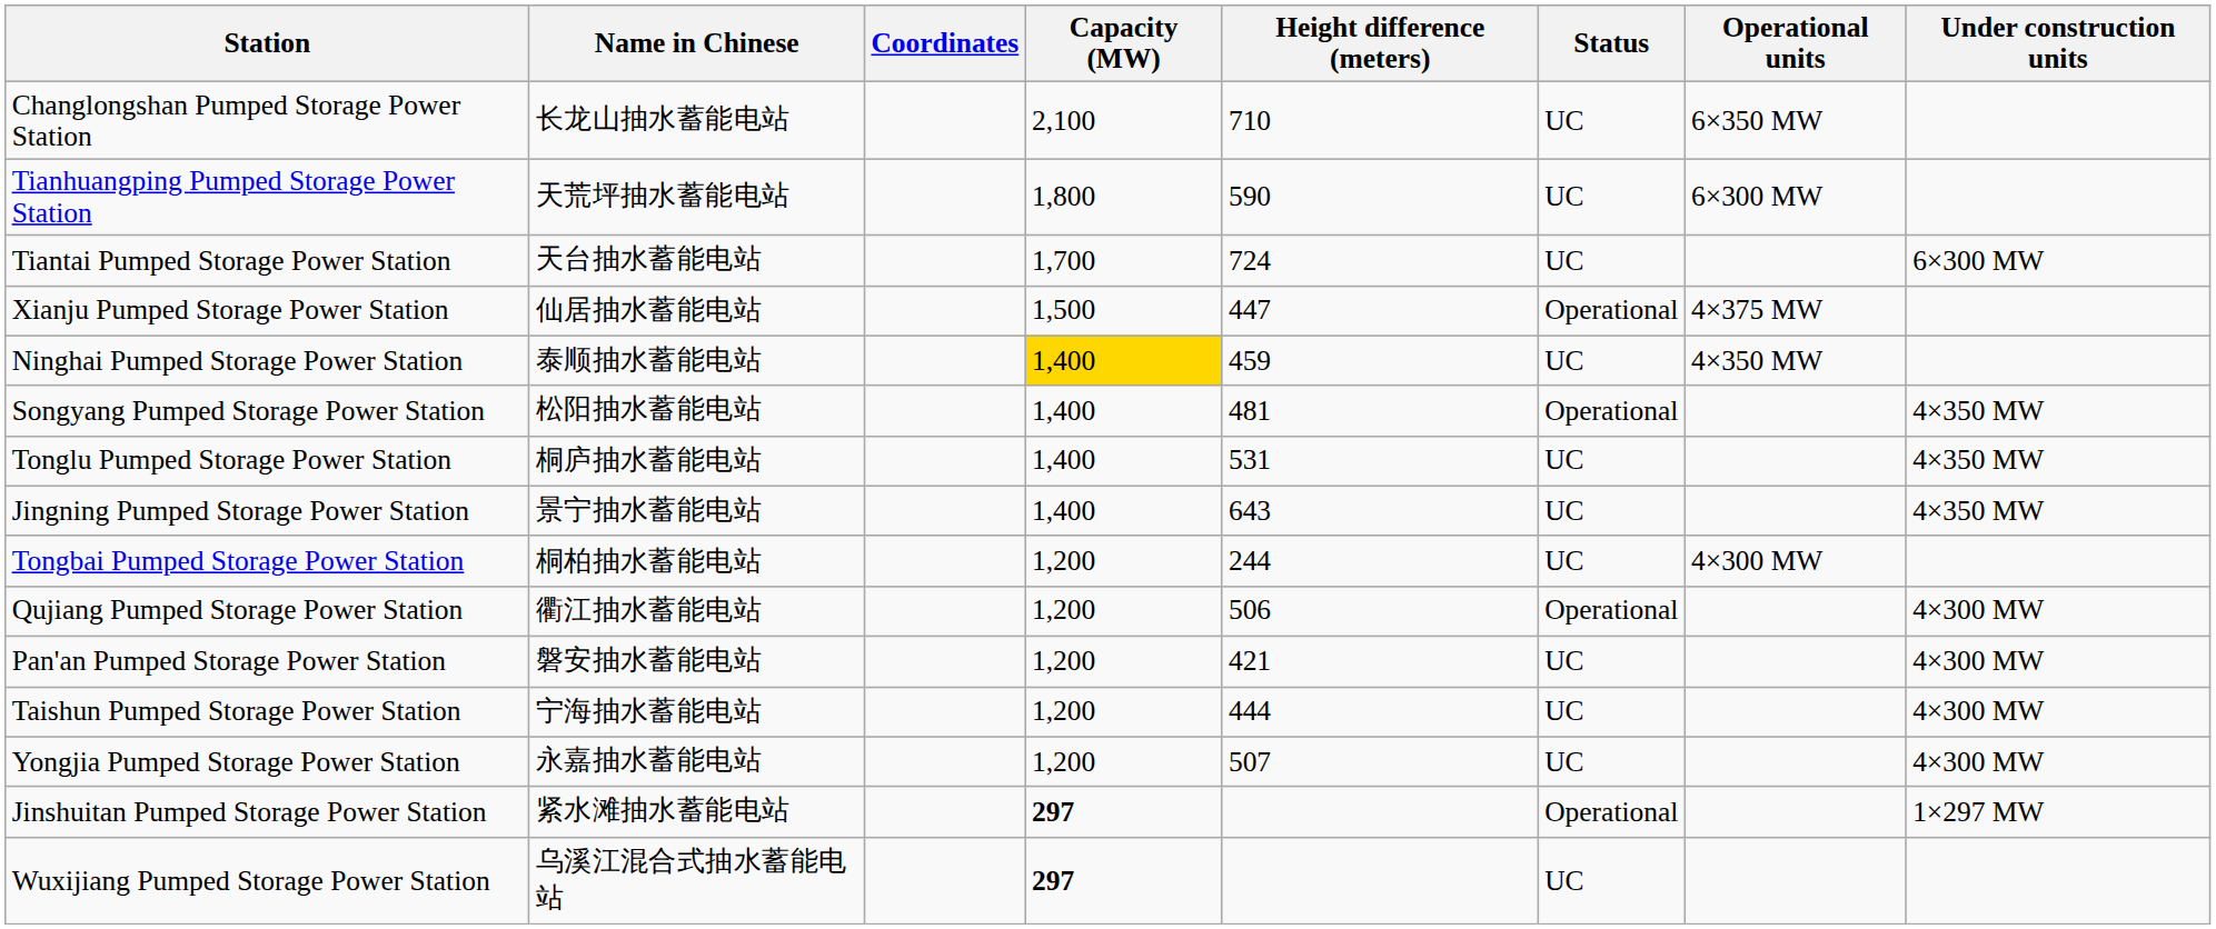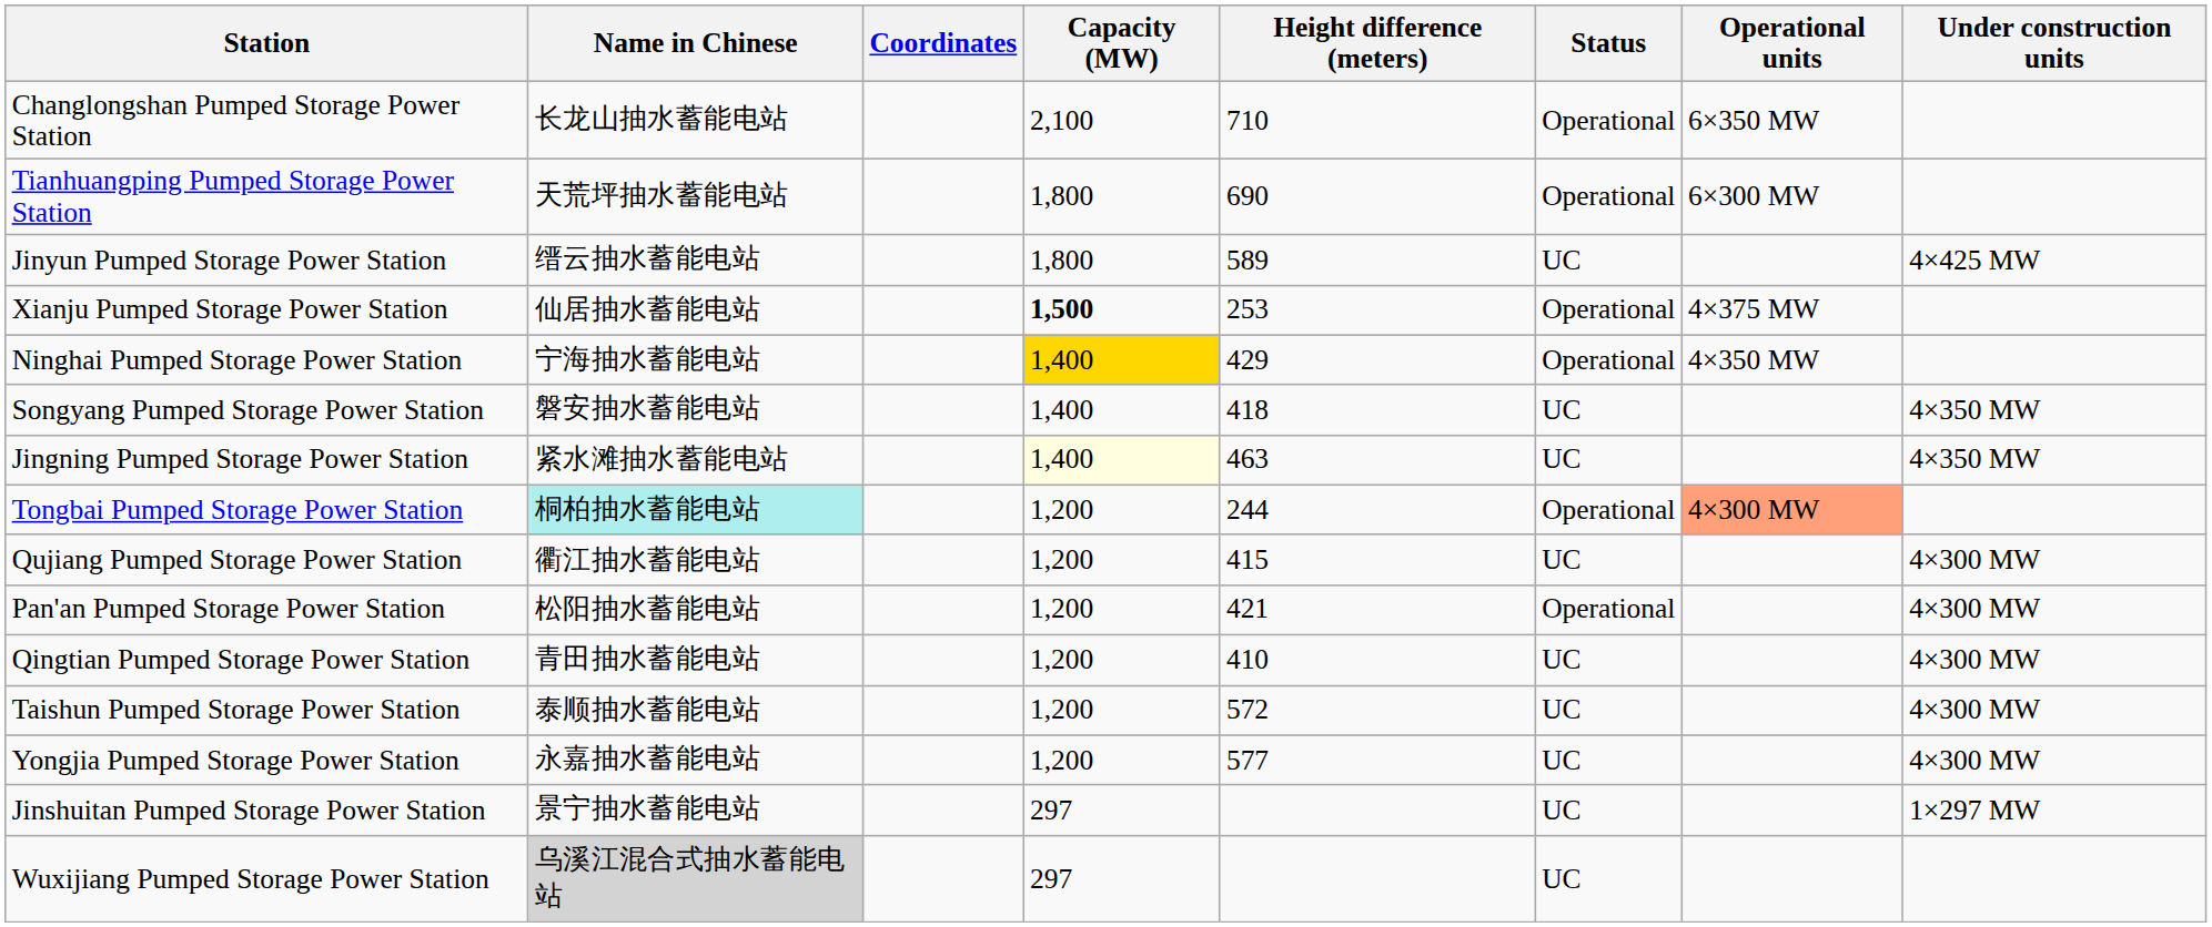Changlongshan Pumped Storage Power Station | Status: UC -> Operational
Tianhuangping Pumped Storage Power Station | Height difference (meters): 590 -> 690
Tianhuangping Pumped Storage Power Station | Status: UC -> Operational
+ row: Jinyun Pumped Storage Power Station | 缙云抽水蓄能电站 | 1,800 | 589 | UC | 4×425 MW
- row: Tiantai Pumped Storage Power Station | 天台抽水蓄能电站 | 1,700 | 724 | UC | 6×300 MW
Xianju Pumped Storage Power Station | Capacity (MW): normal -> bold
Xianju Pumped Storage Power Station | Height difference (meters): 447 -> 253
Ninghai Pumped Storage Power Station | Name in Chinese: 泰顺抽水蓄能电站 -> 宁海抽水蓄能电站
Ninghai Pumped Storage Power Station | Height difference (meters): 459 -> 429
Ninghai Pumped Storage Power Station | Status: UC -> Operational
Songyang Pumped Storage Power Station | Name in Chinese: 松阳抽水蓄能电站 -> 磐安抽水蓄能电站
Songyang Pumped Storage Power Station | Height difference (meters): 481 -> 418
Songyang Pumped Storage Power Station | Status: Operational -> UC
- row: Tonglu Pumped Storage Power Station | 桐庐抽水蓄能电站 | 1,400 | 531 | UC | 4×350 MW
Jingning Pumped Storage Power Station | Name in Chinese: 景宁抽水蓄能电站 -> 紧水滩抽水蓄能电站
Jingning Pumped Storage Power Station | Capacity (MW): no background -> lightyellow background
Jingning Pumped Storage Power Station | Height difference (meters): 643 -> 463
Tongbai Pumped Storage Power Station | Name in Chinese: no background -> paleturquoise background
Tongbai Pumped Storage Power Station | Status: UC -> Operational
Tongbai Pumped Storage Power Station | Operational units: no background -> lightsalmon background
Qujiang Pumped Storage Power Station | Height difference (meters): 506 -> 415
Qujiang Pumped Storage Power Station | Status: Operational -> UC
Pan'an Pumped Storage Power Station | Name in Chinese: 磐安抽水蓄能电站 -> 松阳抽水蓄能电站
Pan'an Pumped Storage Power Station | Status: UC -> Operational
+ row: Qingtian Pumped Storage Power Station | 青田抽水蓄能电站 | 1,200 | 410 | UC | 4×300 MW
Taishun Pumped Storage Power Station | Name in Chinese: 宁海抽水蓄能电站 -> 泰顺抽水蓄能电站
Taishun Pumped Storage Power Station | Height difference (meters): 444 -> 572
Yongjia Pumped Storage Power Station | Height difference (meters): 507 -> 577
Jinshuitan Pumped Storage Power Station | Name in Chinese: 紧水滩抽水蓄能电站 -> 景宁抽水蓄能电站
Jinshuitan Pumped Storage Power Station | Capacity (MW): bold -> normal
Jinshuitan Pumped Storage Power Station | Status: Operational -> UC
Wuxijiang Pumped Storage Power Station | Name in Chinese: no background -> lightgrey background
Wuxijiang Pumped Storage Power Station | Capacity (MW): bold -> normal
